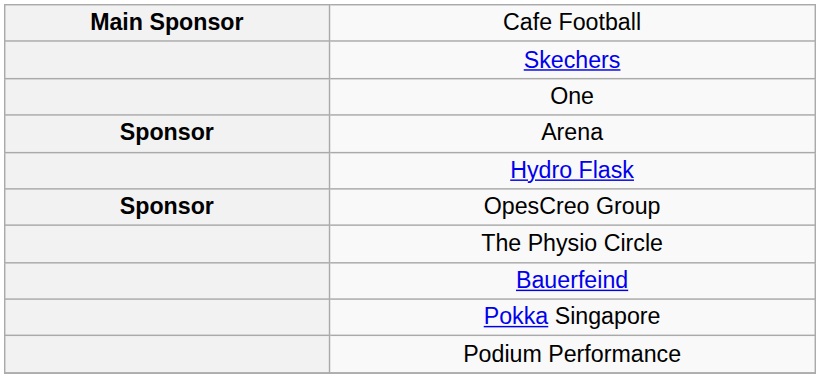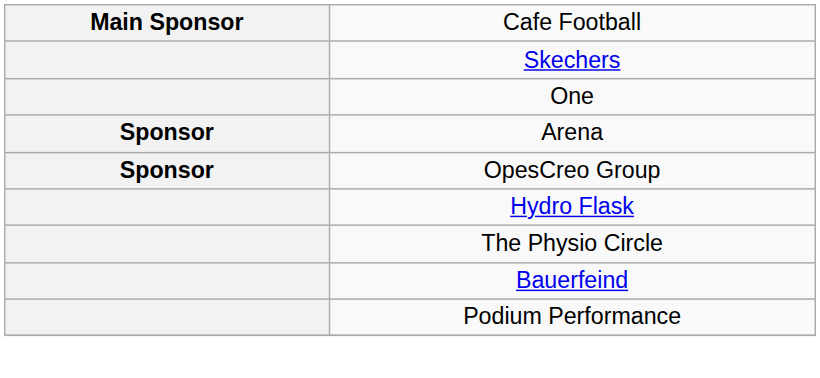rows swapped: Hydro Flask <-> OpesCreo Group
- row: Pokka Singapore
